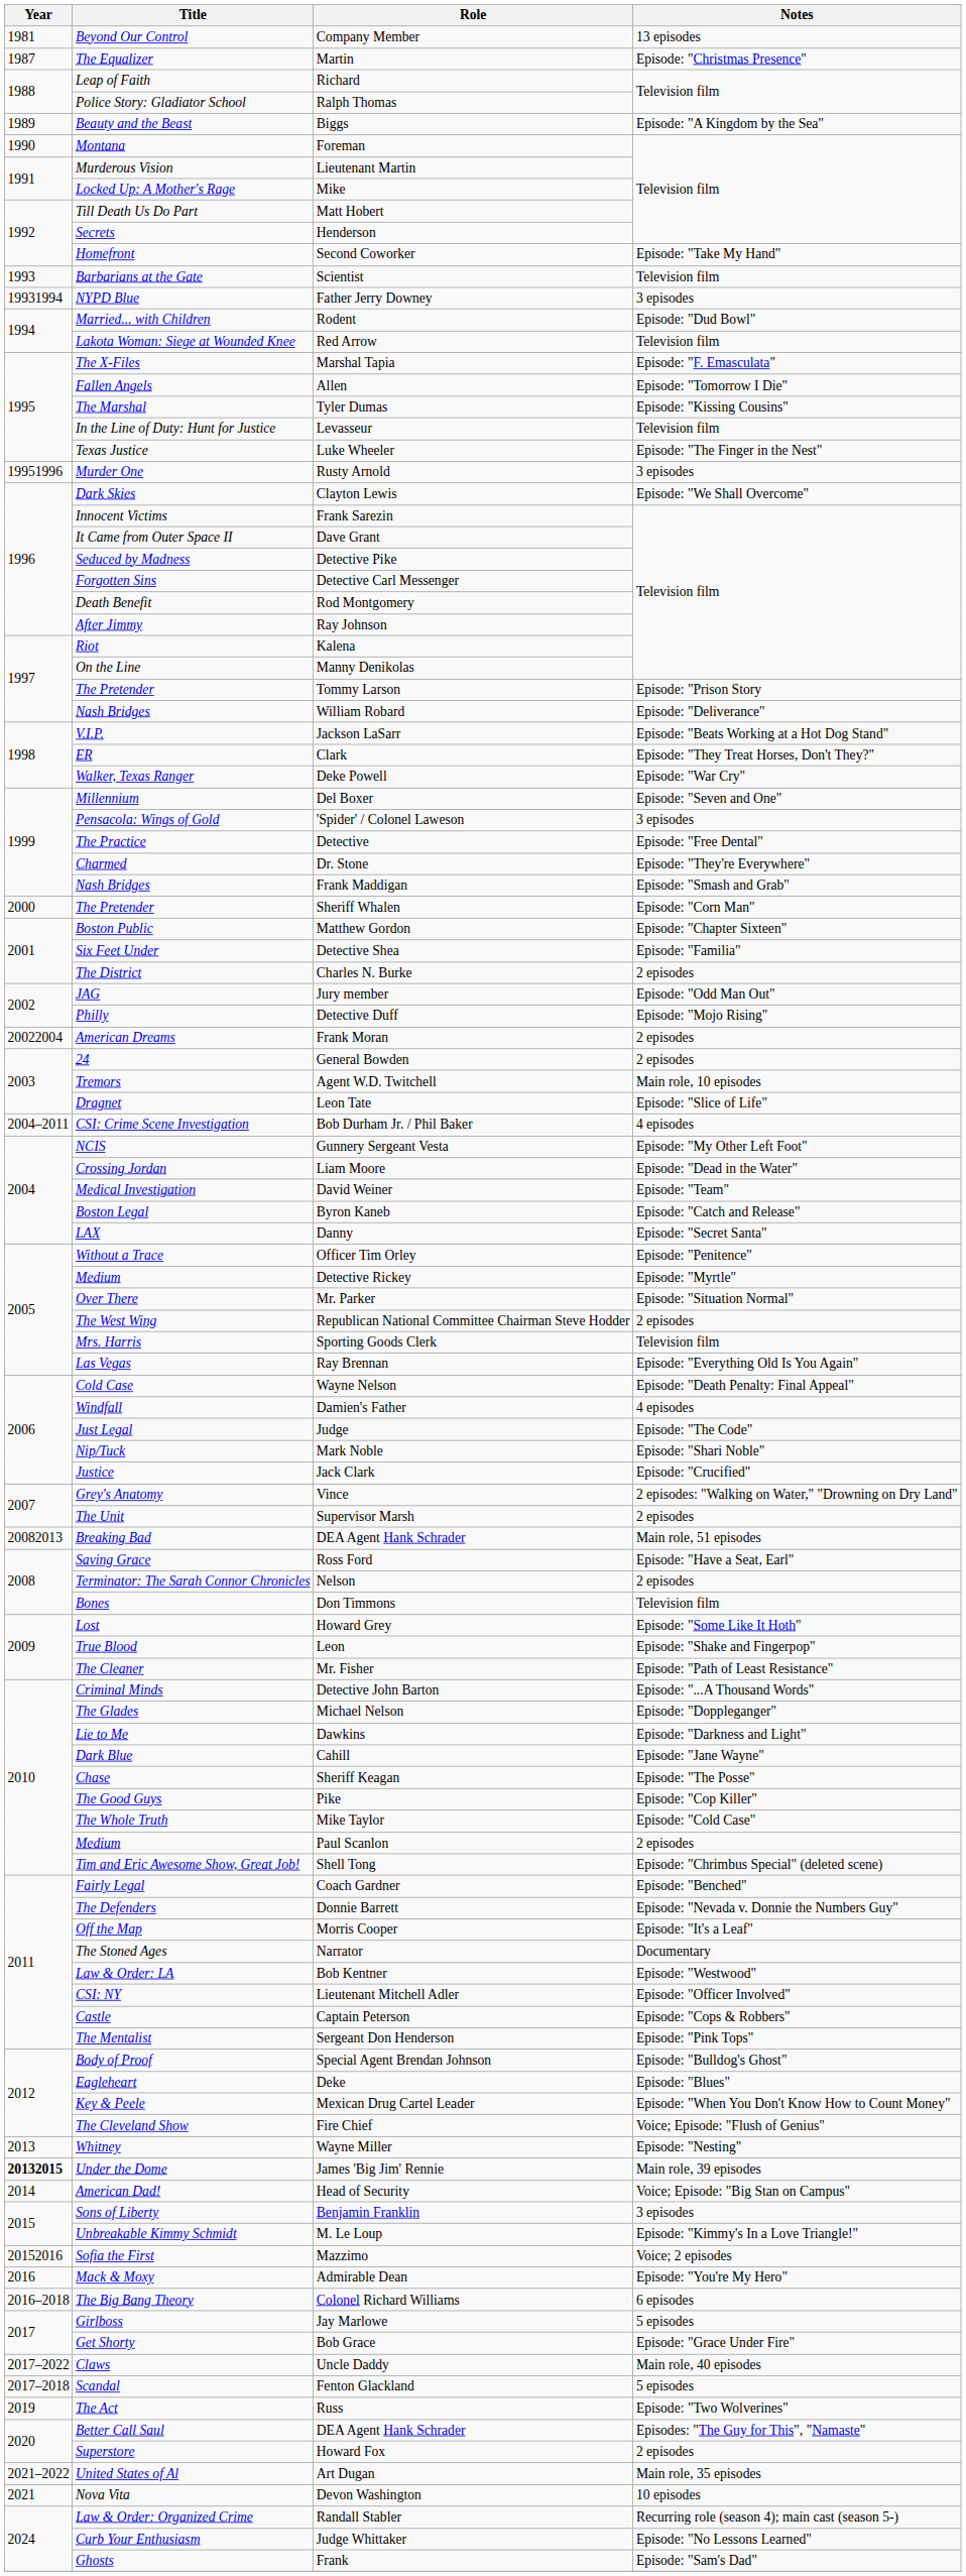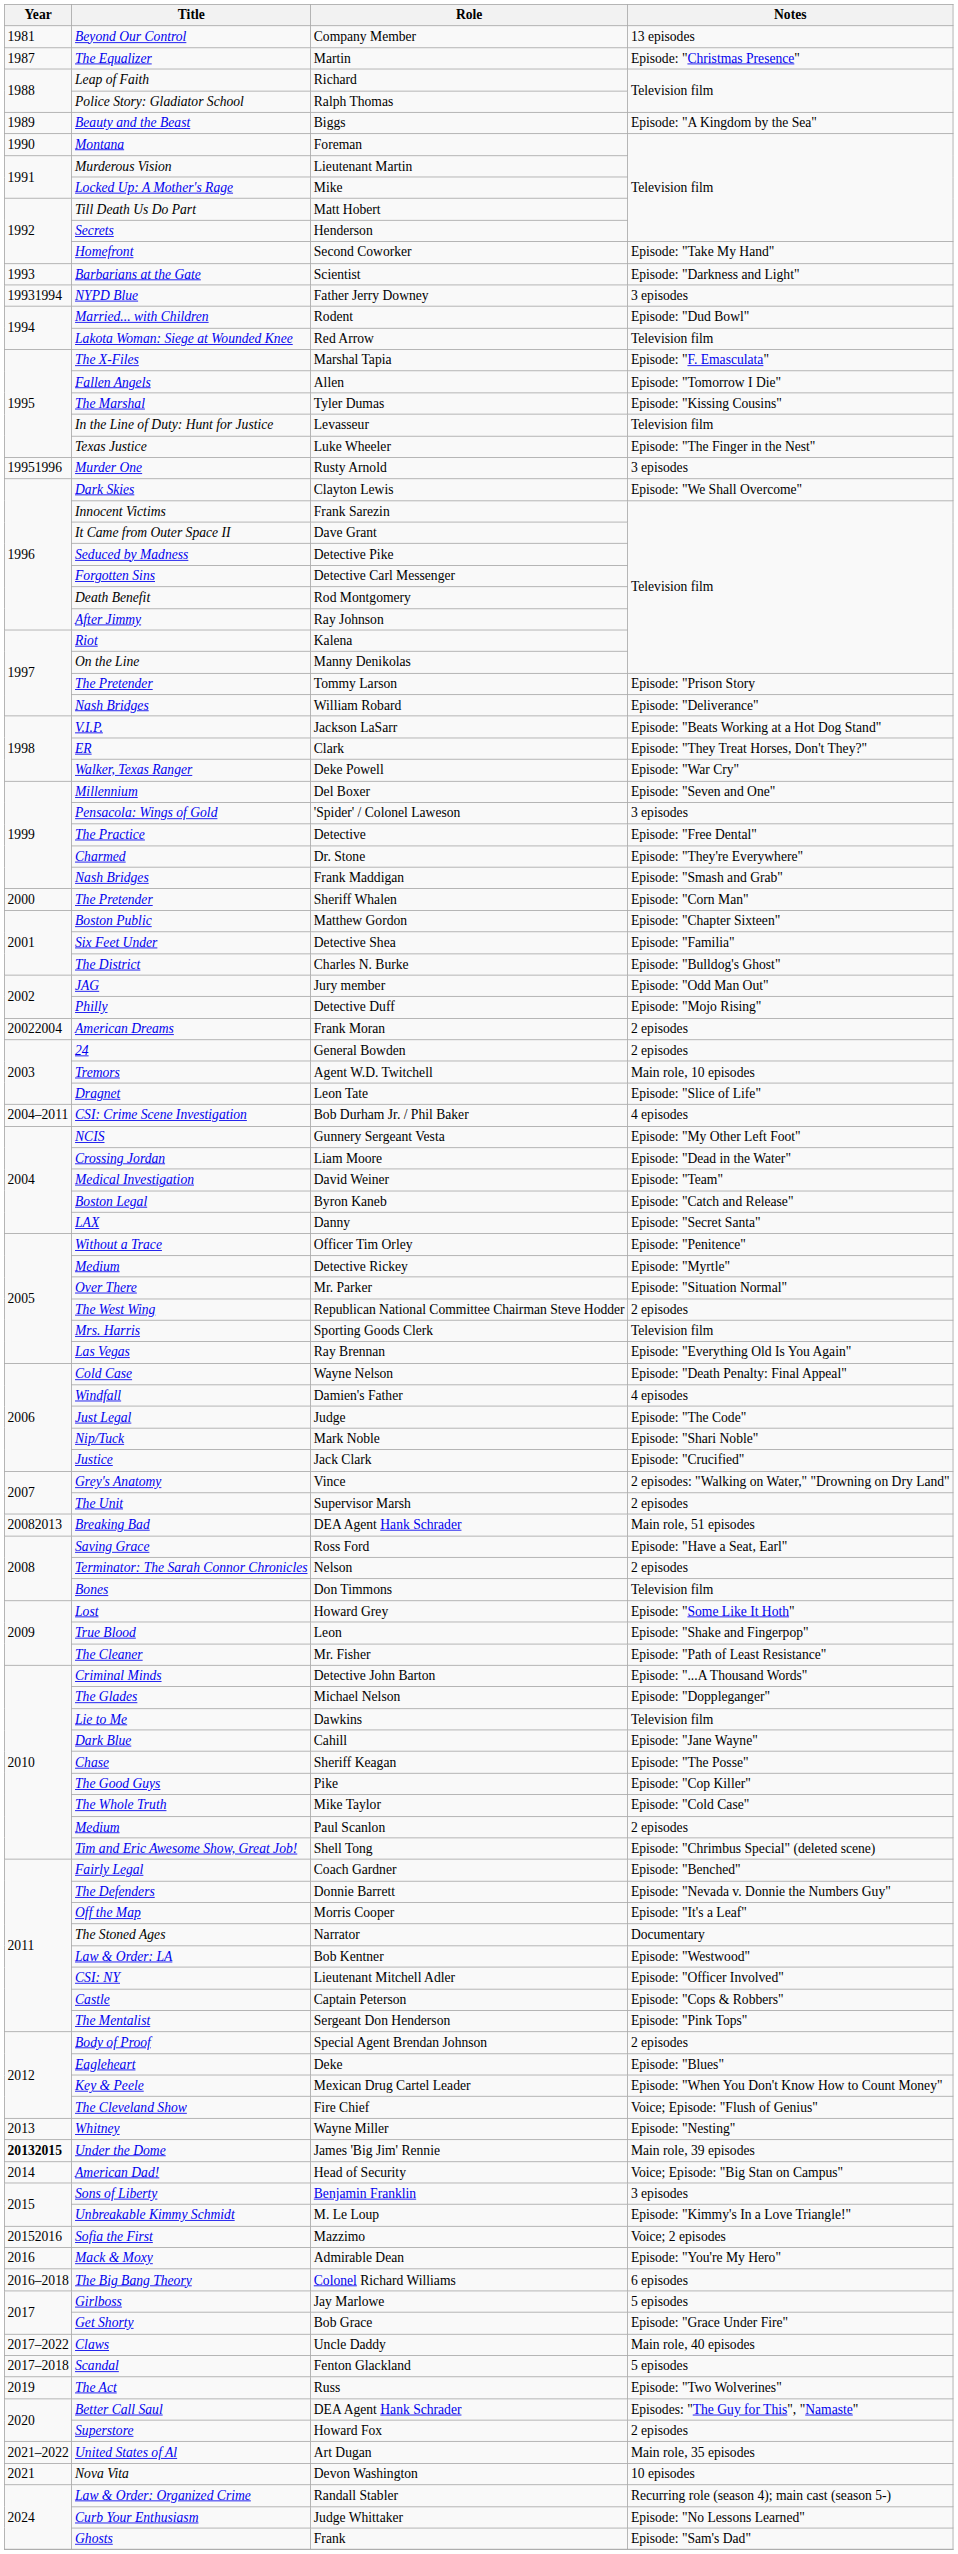Scientist | Notes: Television film -> Episode: "Darkness and Light"
Charles N. Burke | Notes: 2 episodes -> Episode: "Bulldog's Ghost"
Dawkins | Notes: Episode: "Darkness and Light" -> Television film
Special Agent Brendan Johnson | Notes: Episode: "Bulldog's Ghost" -> 2 episodes
